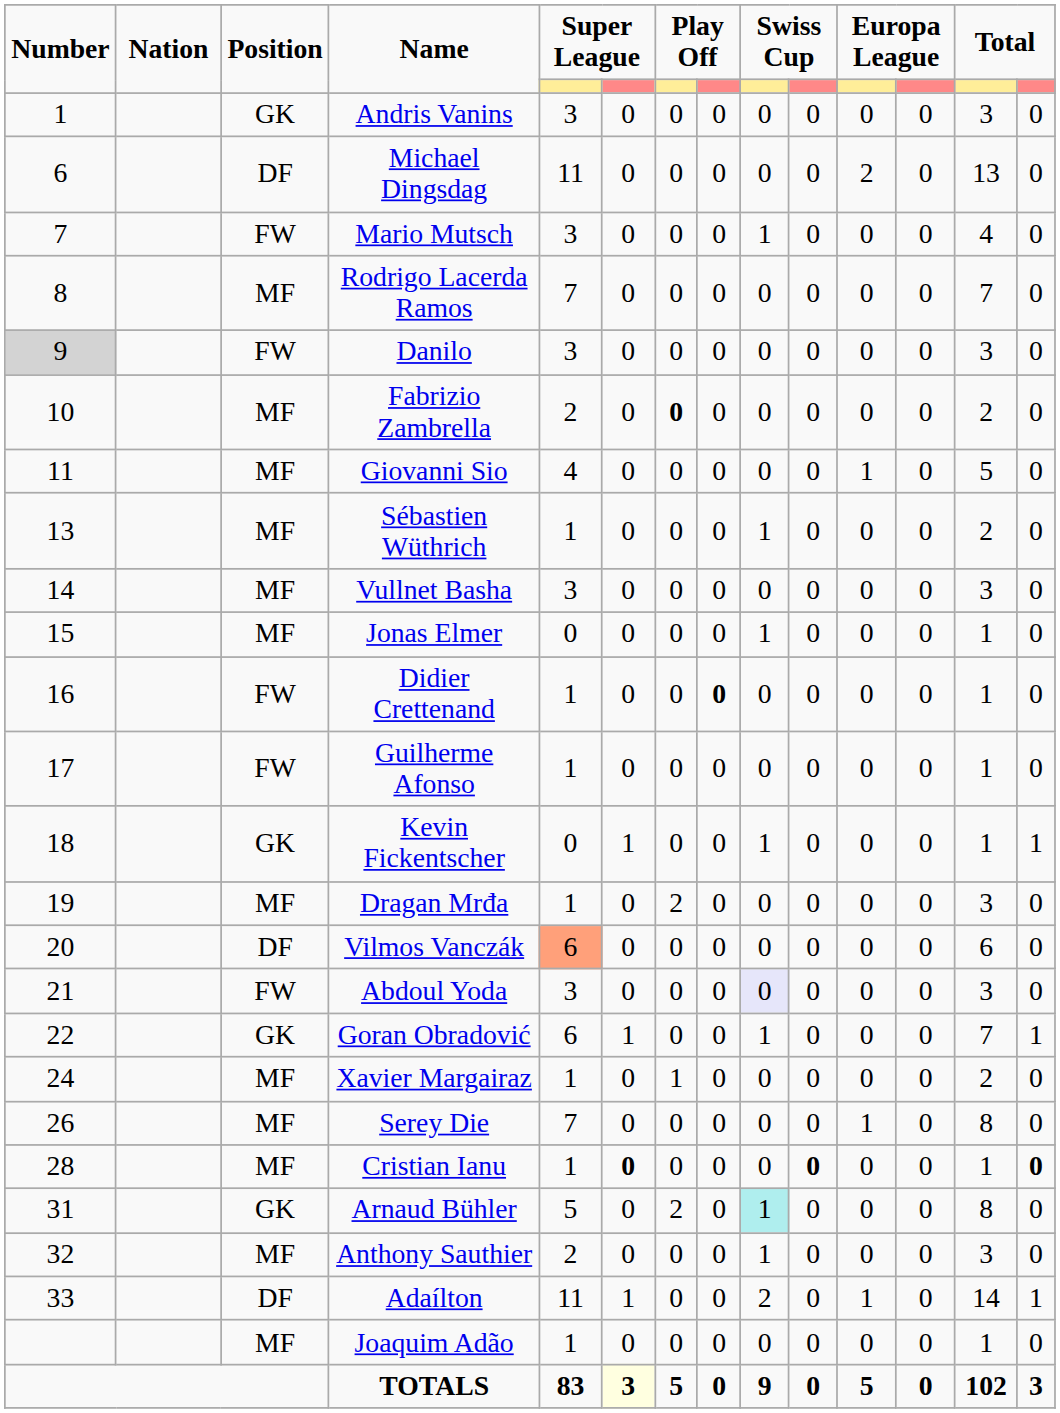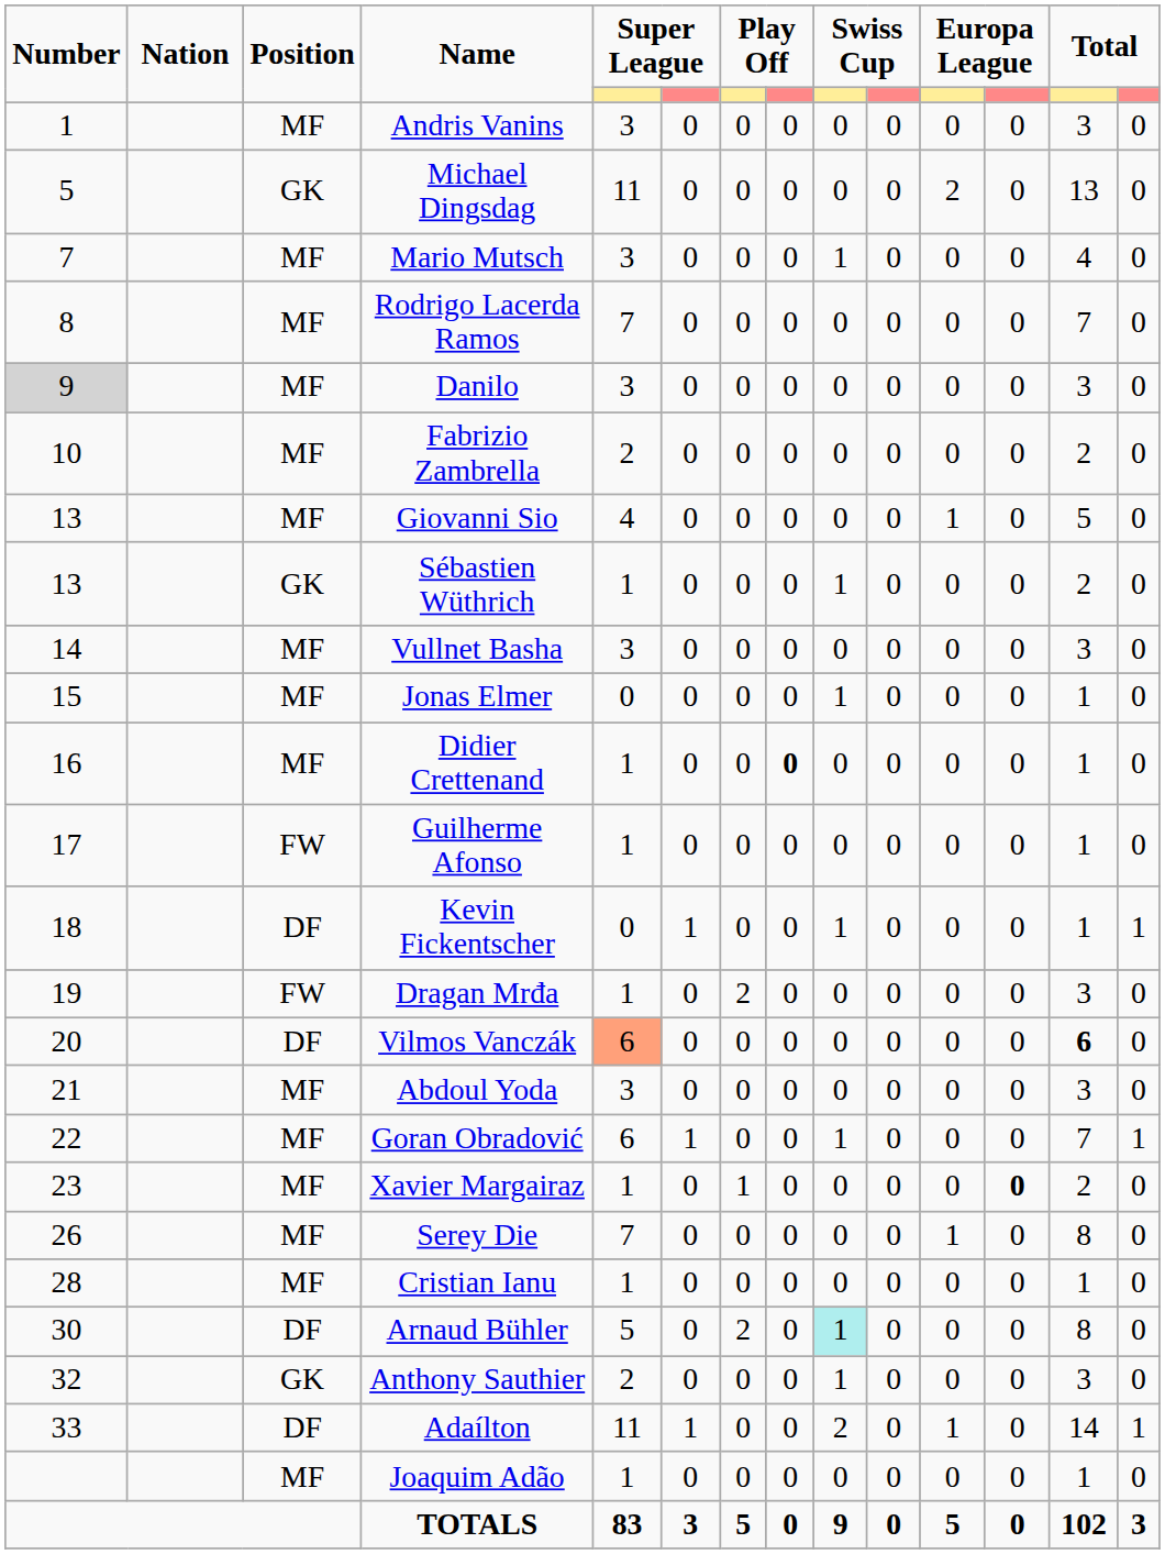Andris Vanins | Position: GK -> MF
Michael Dingsdag | Number: 6 -> 5
Michael Dingsdag | Position: DF -> GK
Mario Mutsch | Position: FW -> MF
Danilo | Position: FW -> MF
Fabrizio Zambrella | column 7: bold -> normal
Giovanni Sio | Number: 11 -> 13
Sébastien Wüthrich | Position: MF -> GK
Didier Crettenand | Position: FW -> MF
Kevin Fickentscher | Position: GK -> DF
Dragan Mrđa | Position: MF -> FW
Vilmos Vanczák | column 13: normal -> bold
Abdoul Yoda | Position: FW -> MF
Abdoul Yoda | column 9: lavender background -> no background
Goran Obradović | Position: GK -> MF
Xavier Margairaz | Number: 24 -> 23
Xavier Margairaz | column 12: normal -> bold
Cristian Ianu | column 6: bold -> normal
Cristian Ianu | column 10: bold -> normal
Cristian Ianu | column 14: bold -> normal
Arnaud Bühler | Number: 31 -> 30
Arnaud Bühler | Position: GK -> DF
Anthony Sauthier | Position: MF -> GK
TOTALS | column 6: lightyellow background -> no background
